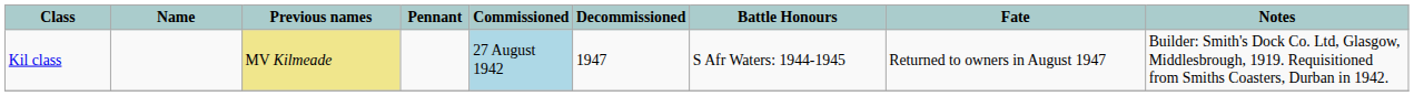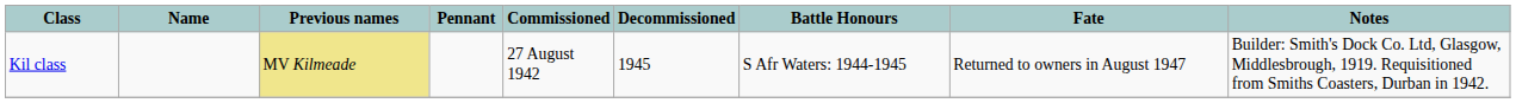Kil class | Commissioned: lightblue background -> no background
Kil class | Decommissioned: 1947 -> 1945
